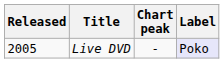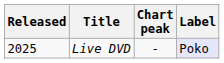Live DVD | Released: 2005 -> 2025
